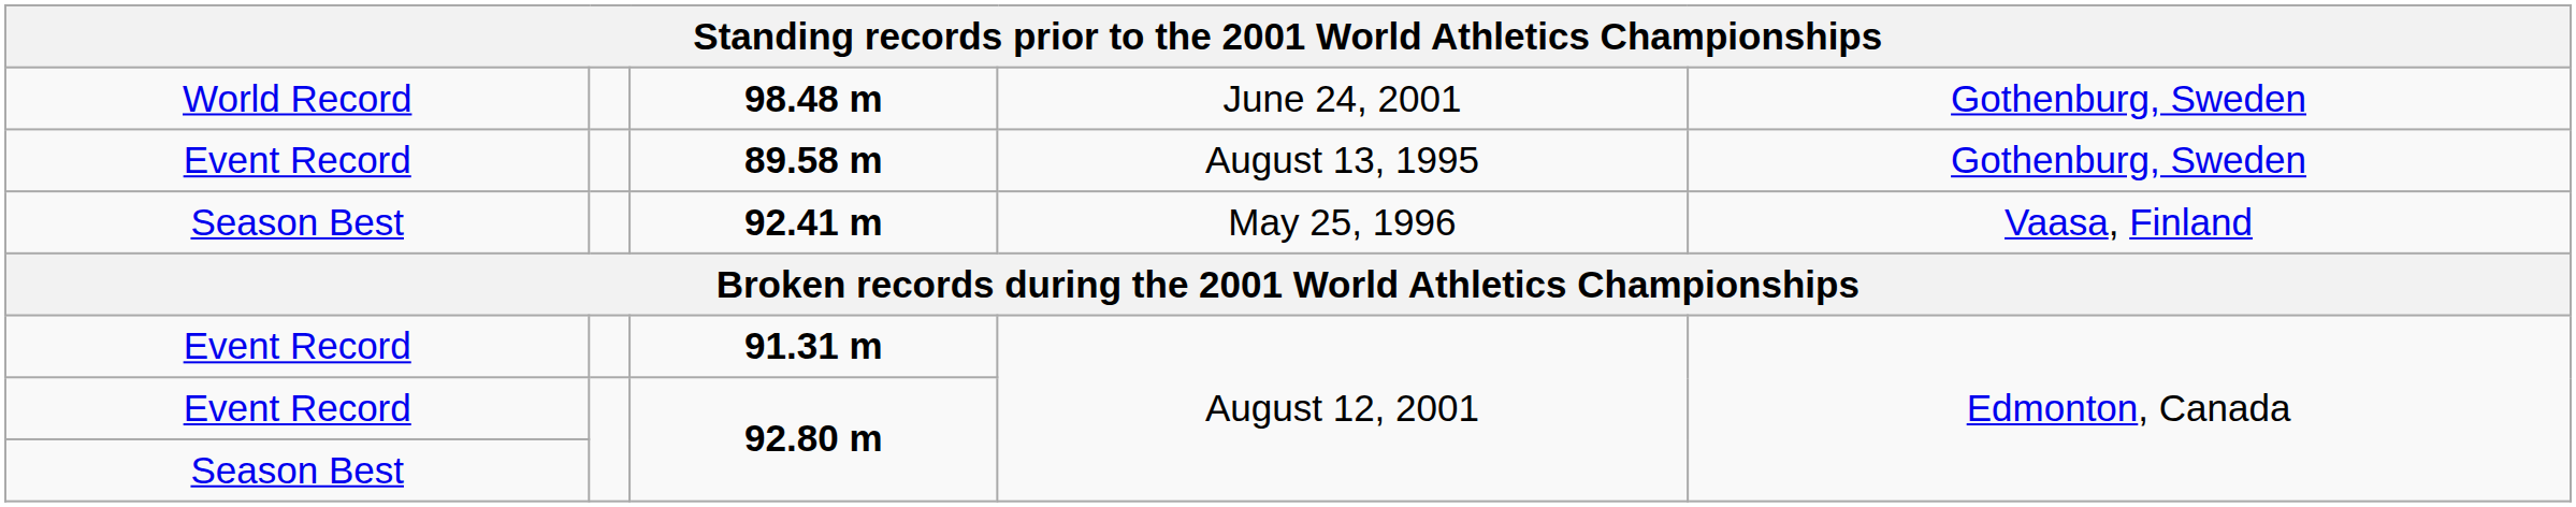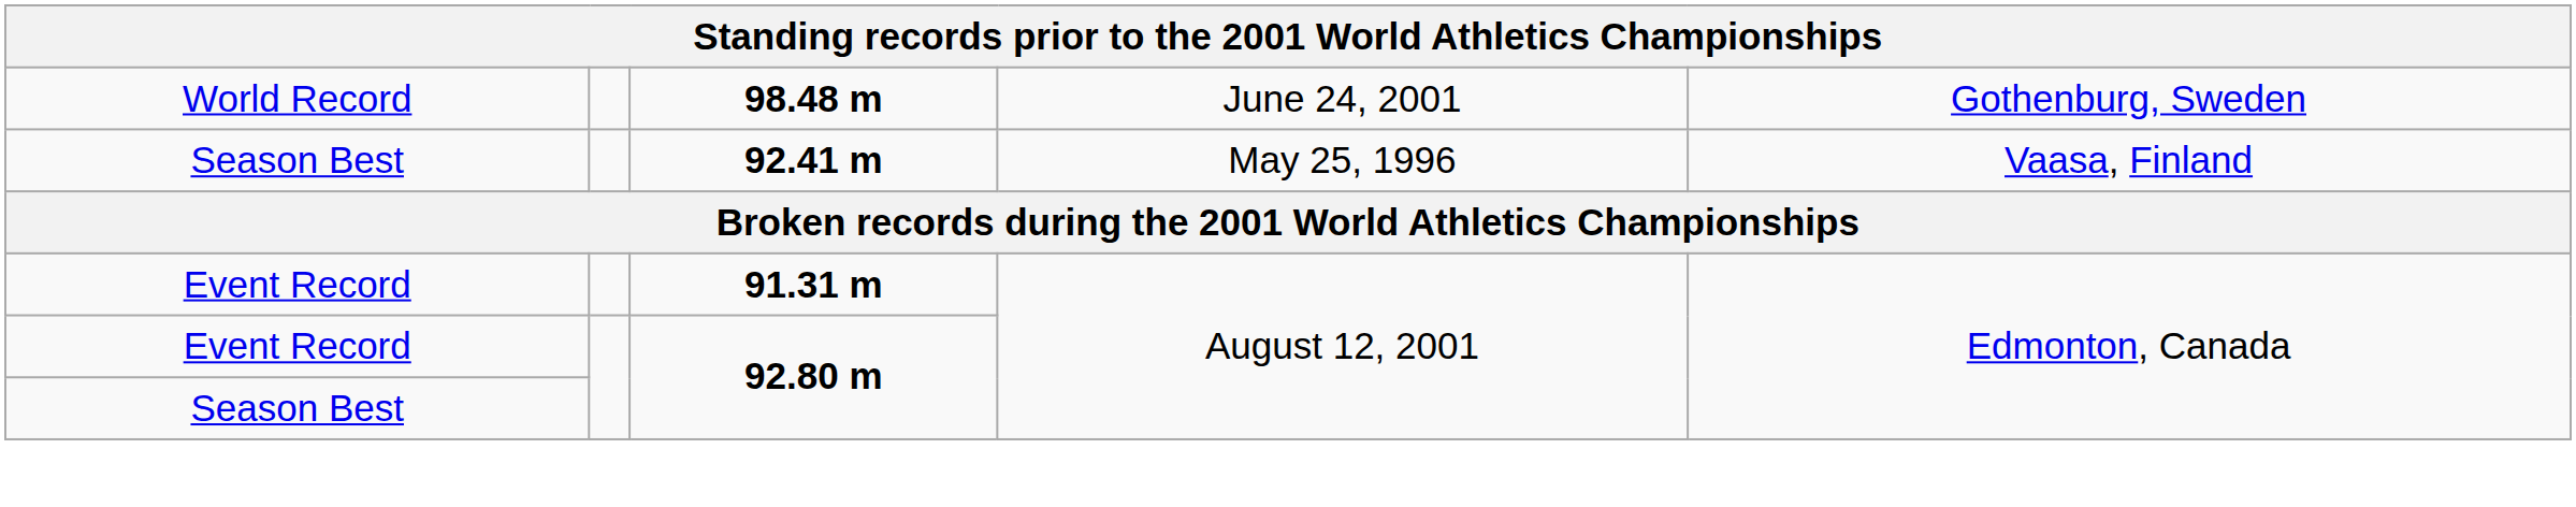- row: Event Record | 89.58 m | August 13, 1995 | Gothenburg, Sweden
